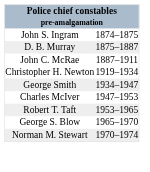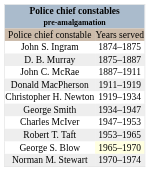+ row: Police chief constable | Years served
+ row: Donald MacPherson | 1911–1919
George S. Blow | column 2: no background -> lightyellow background
